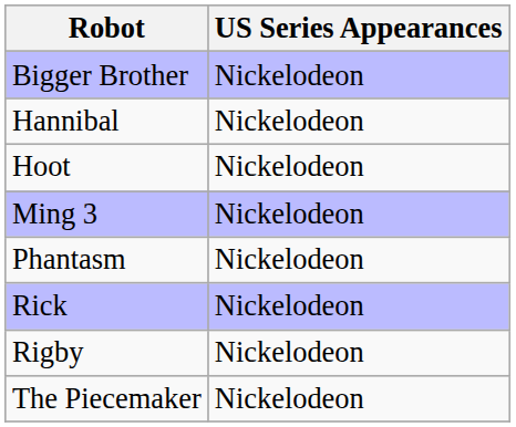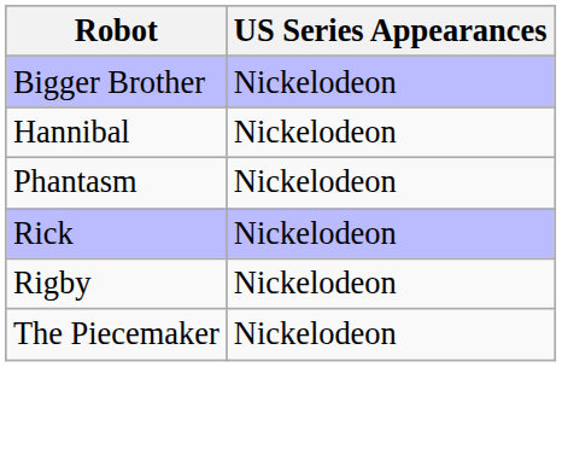- row: Hoot | Nickelodeon
- row: Ming 3 | Nickelodeon
